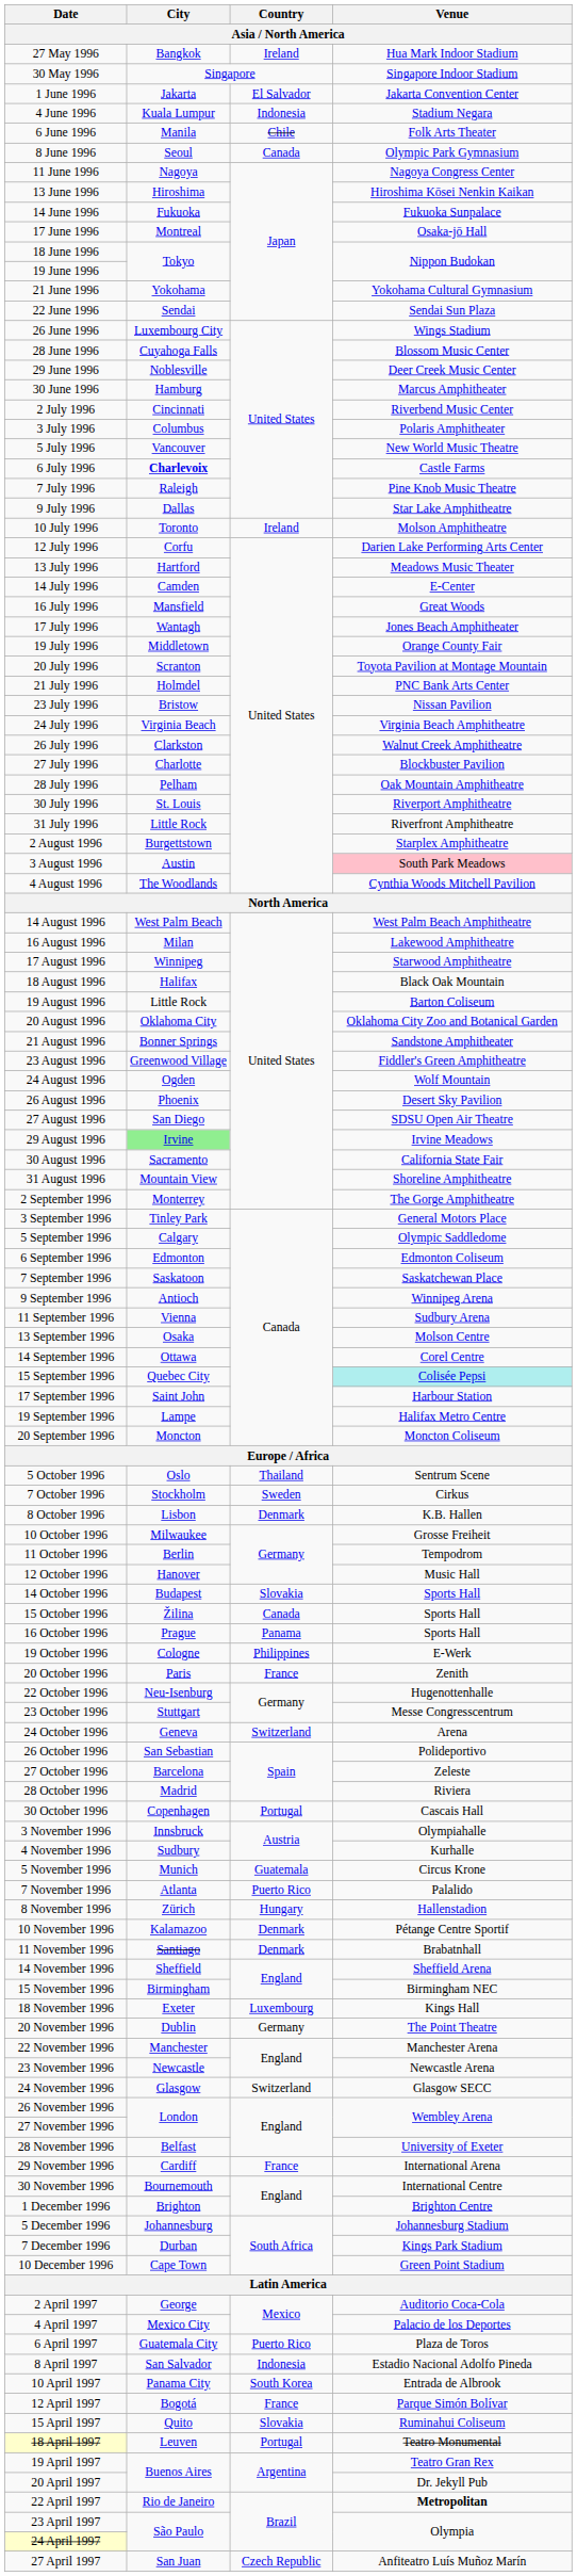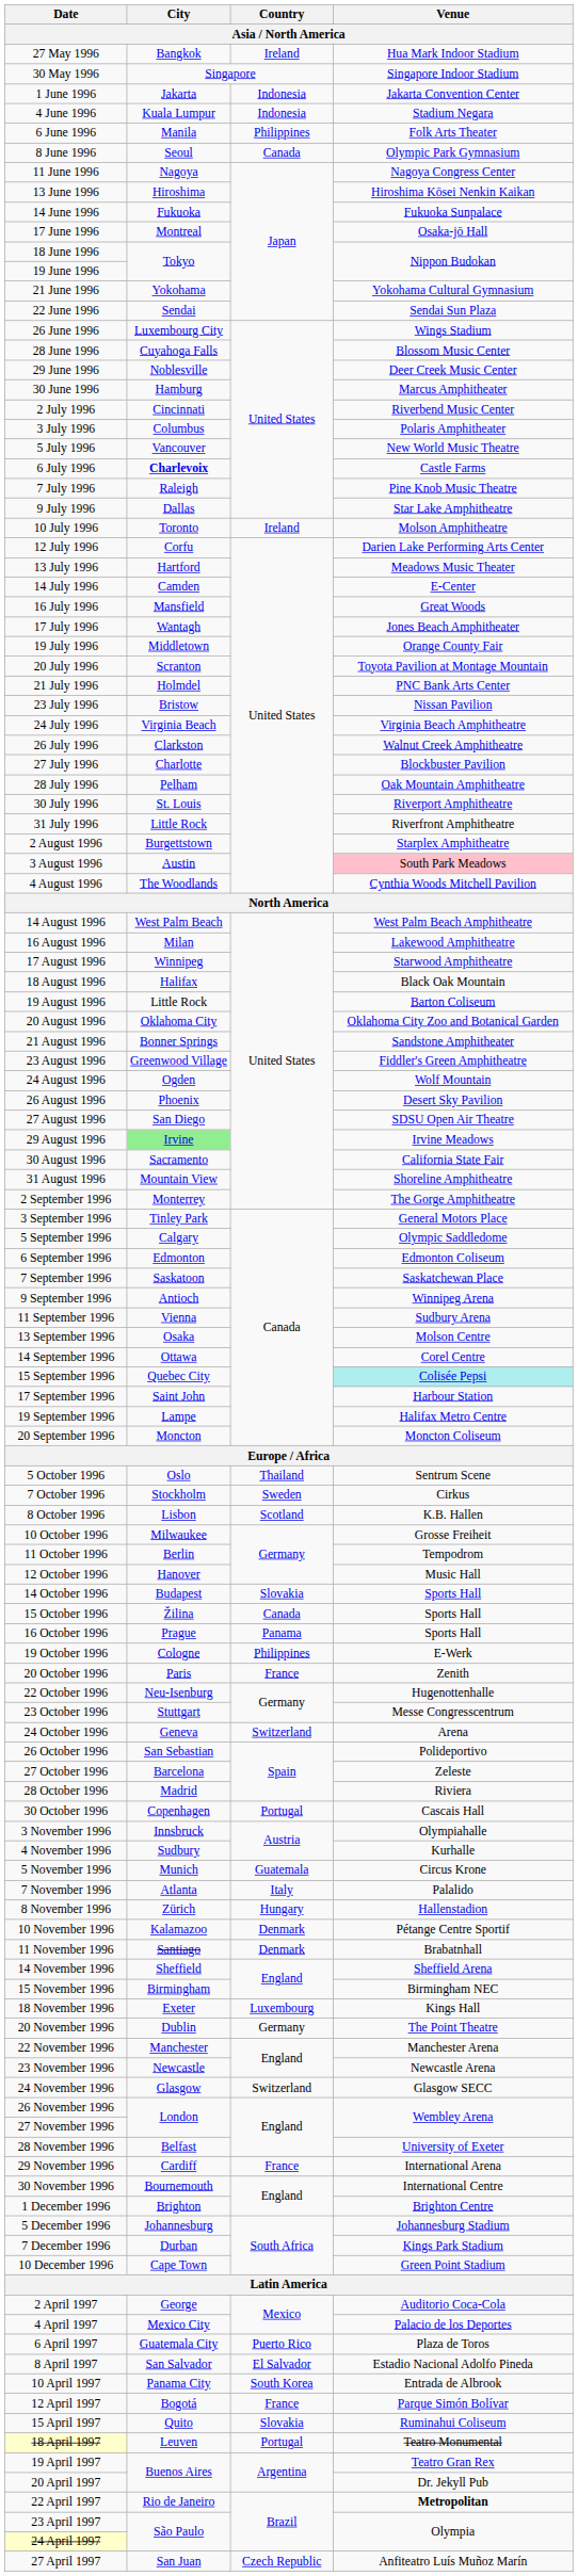1 June 1996 | Country: El Salvador -> Indonesia
6 June 1996 | Country: Chile -> Philippines
8 October 1996 | Country: Denmark -> Scotland
7 November 1996 | Country: Puerto Rico -> Italy
8 April 1997 | Country: Indonesia -> El Salvador
